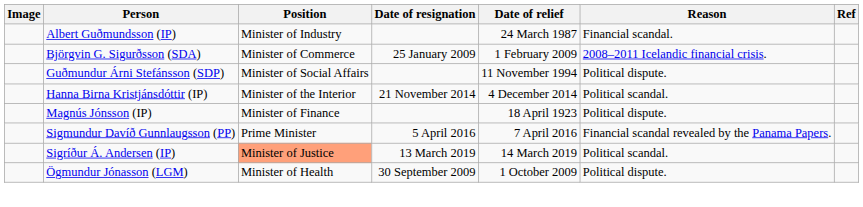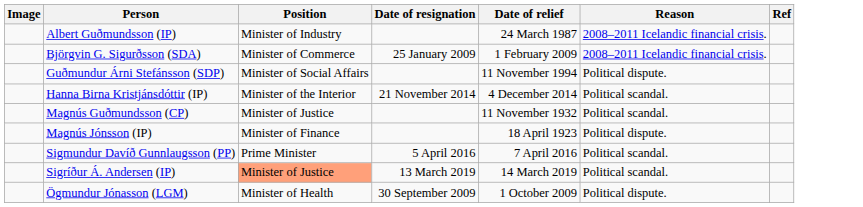Albert Guðmundsson (IP) | Reason: Financial scandal. -> 2008–2011 Icelandic financial crisis.
+ row: Magnús Guðmundsson (CP) | Minister of Justice | 11 November 1932 | Political scandal.
Sigmundur Davíð Gunnlaugsson (PP) | Reason: Financial scandal revealed by the Panama Papers. -> Political scandal.
